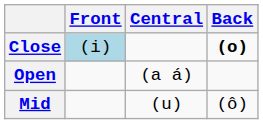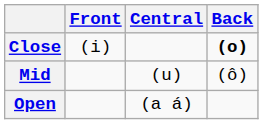Close | Front: lightblue background -> no background
rows swapped: Mid <-> Open
